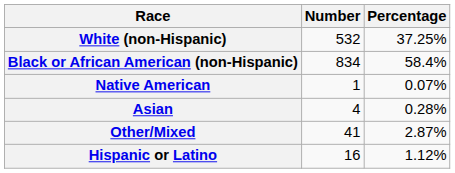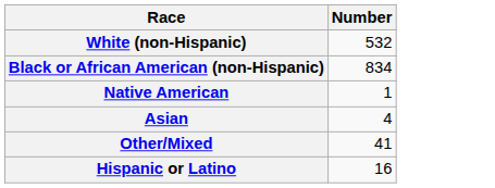- column: Percentage | 37.25% | 58.4% | 0.07% | 0.28% | 2.87% | 1.12%
